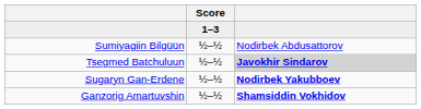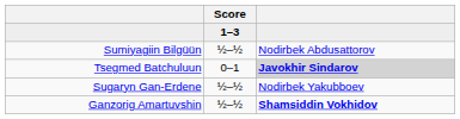Tsegmed Batchuluun | Score: ½–½ -> 0–1
Sugaryn Gan-Erdene | column 3: bold -> normal
